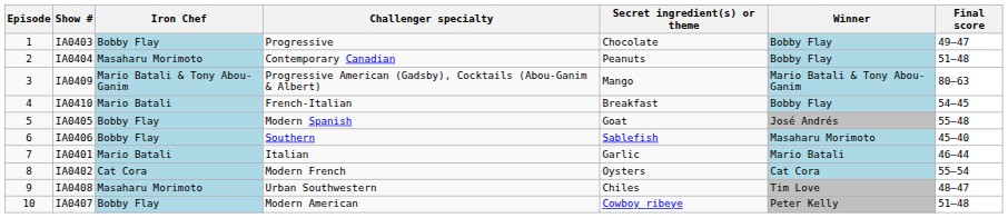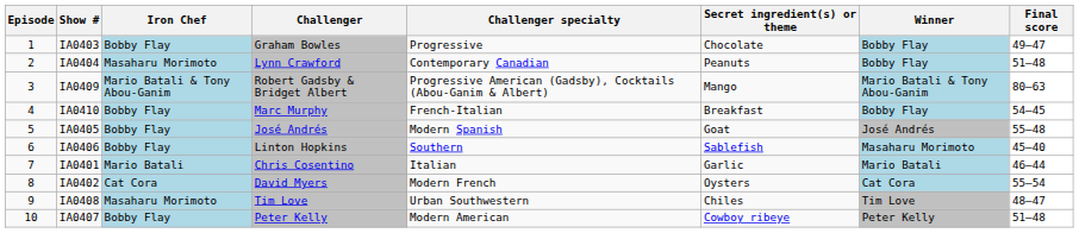+ column: Challenger | Graham Bowles | Lynn Crawford | Robert Gadsby & Bridget Albert | Marc Murphy | José Andrés | Linton Hopkins | Chris Cosentino | David Myers | Tim Love | Peter Kelly
IA0410 | Iron Chef: Mario Batali -> Bobby Flay
